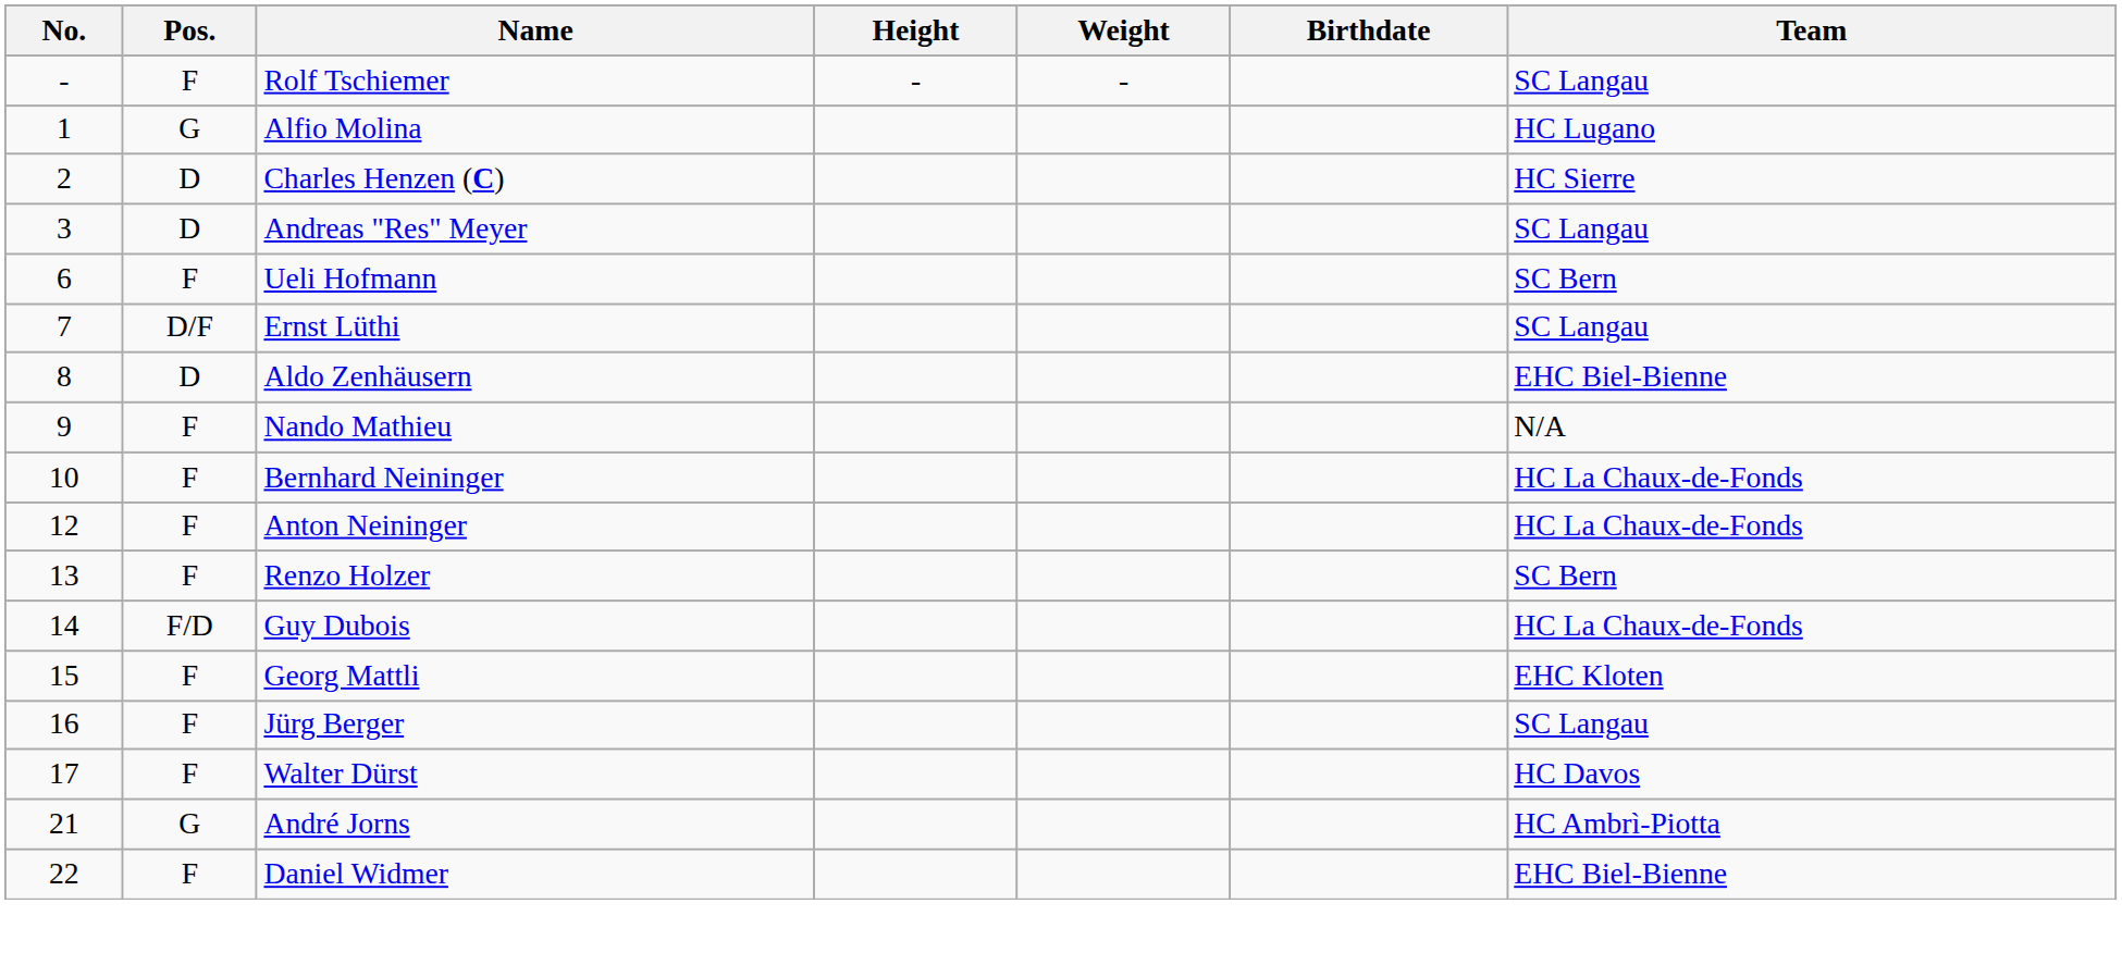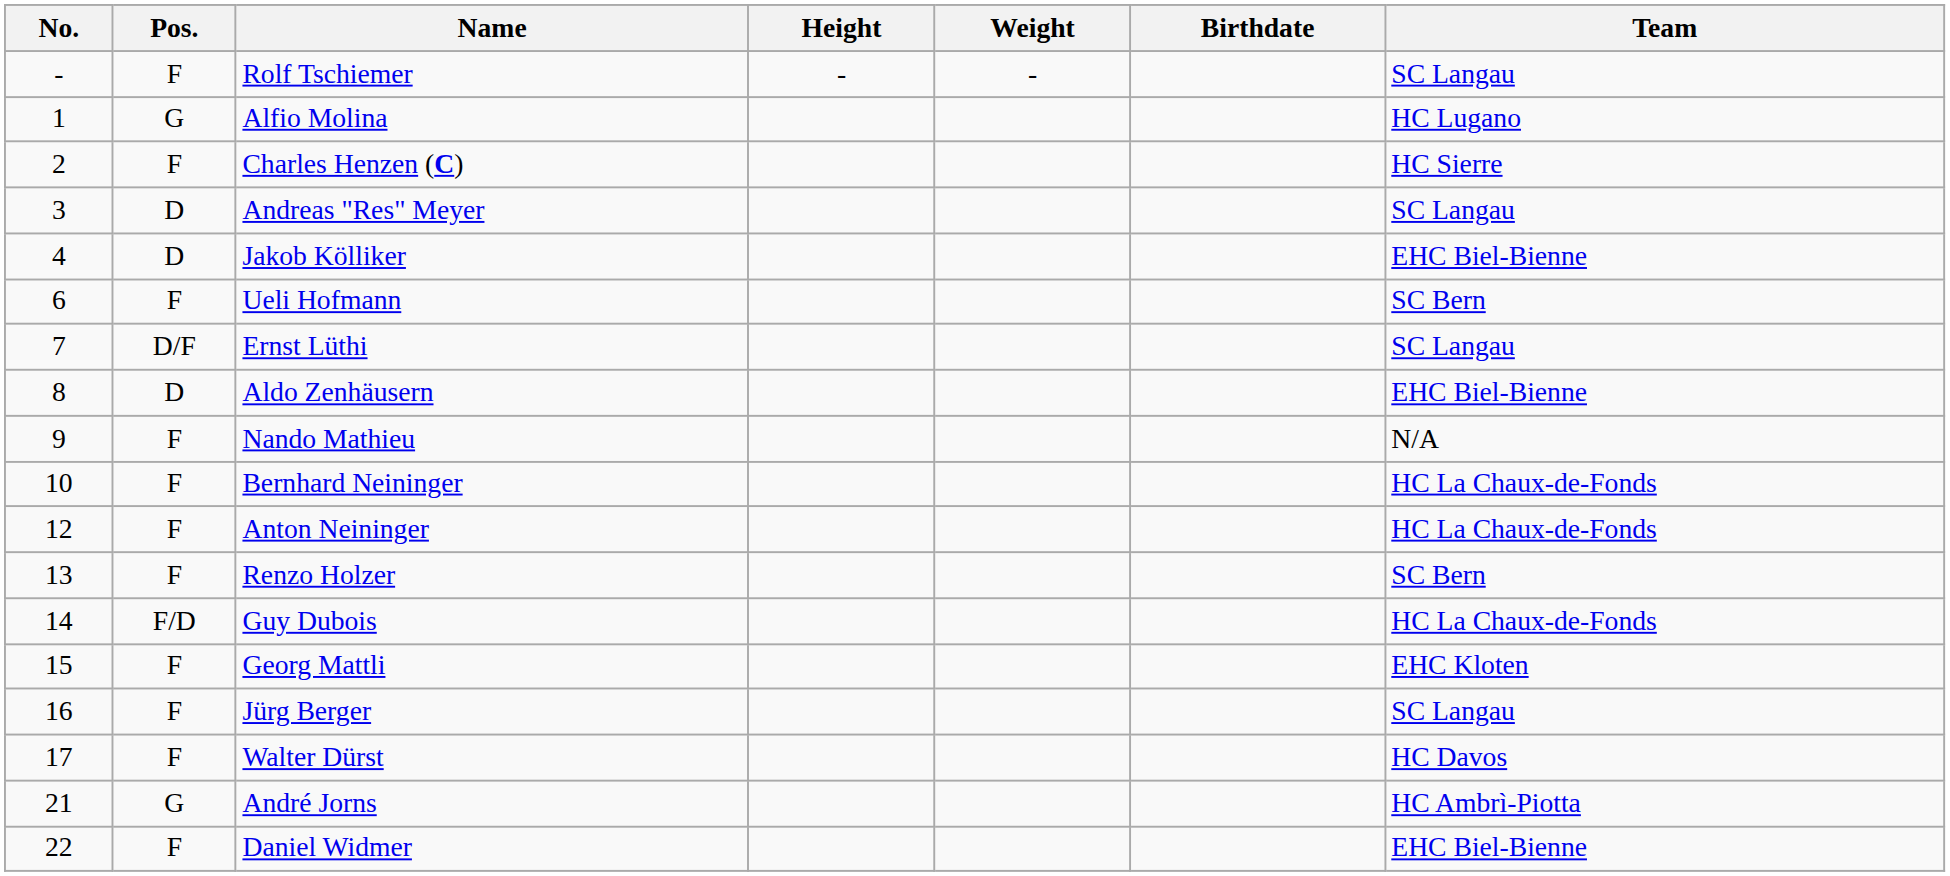Charles Henzen (C) | Pos.: D -> F
+ row: 4 | D | Jakob Kölliker | EHC Biel-Bienne
